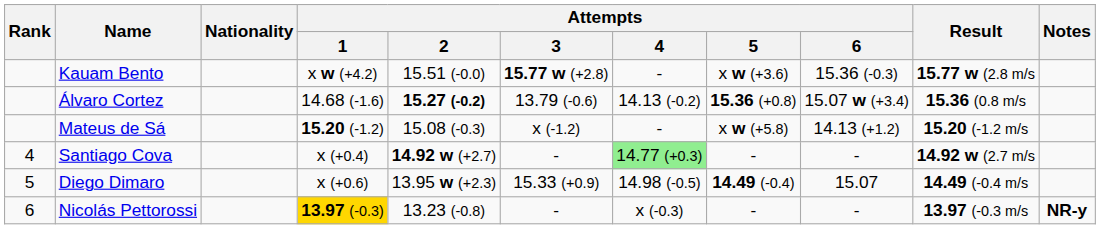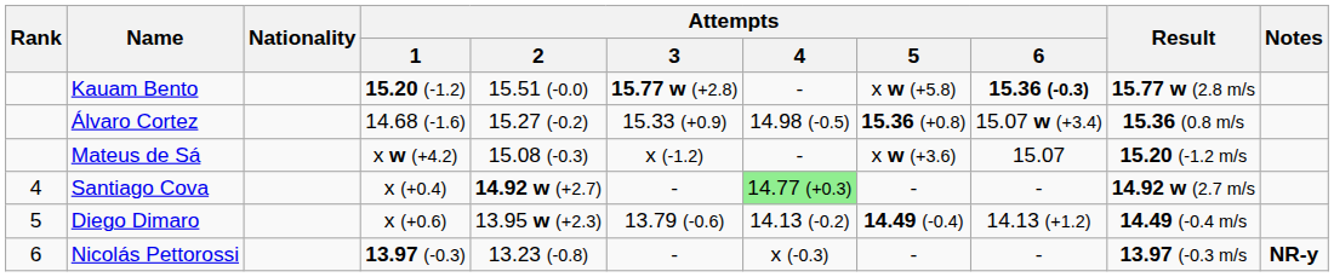Kauam Bento | Attempts / 1: x w (+4.2) -> 15.20 (-1.2)
Kauam Bento | Attempts / 5: x w (+3.6) -> x w (+5.8)
Kauam Bento | Attempts / 6: normal -> bold
Álvaro Cortez | Attempts / 2: bold -> normal
Álvaro Cortez | Attempts / 3: 13.79 (-0.6) -> 15.33 (+0.9)
Álvaro Cortez | Attempts / 4: 14.13 (-0.2) -> 14.98 (-0.5)
Mateus de Sá | Attempts / 1: 15.20 (-1.2) -> x w (+4.2)
Mateus de Sá | Attempts / 5: x w (+5.8) -> x w (+3.6)
Mateus de Sá | Attempts / 6: 14.13 (+1.2) -> 15.07
Diego Dimaro | Attempts / 3: 15.33 (+0.9) -> 13.79 (-0.6)
Diego Dimaro | Attempts / 4: 14.98 (-0.5) -> 14.13 (-0.2)
Diego Dimaro | Attempts / 6: 15.07 -> 14.13 (+1.2)
Nicolás Pettorossi | Attempts / 1: gold background -> no background
